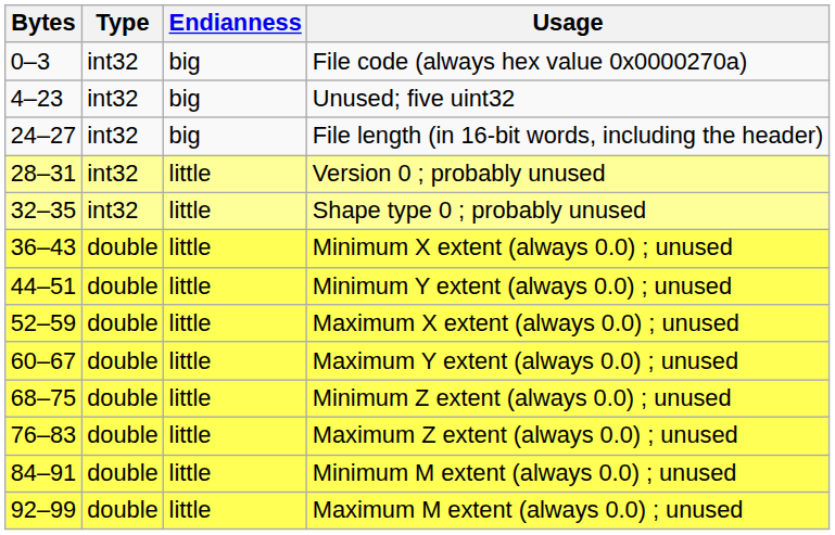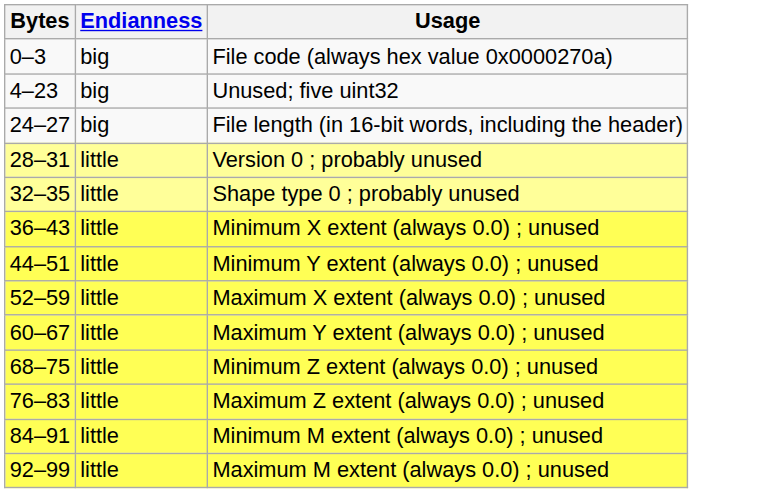- column: Type | int32 | int32 | int32 | int32 | int32 | double | double | double | double | double | double | double | double
